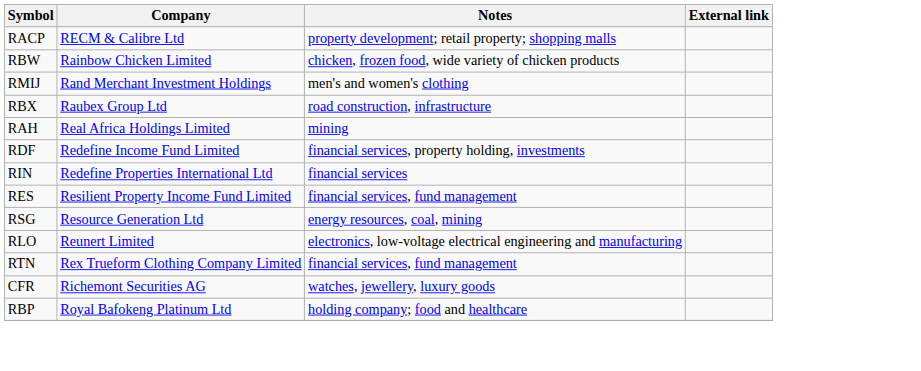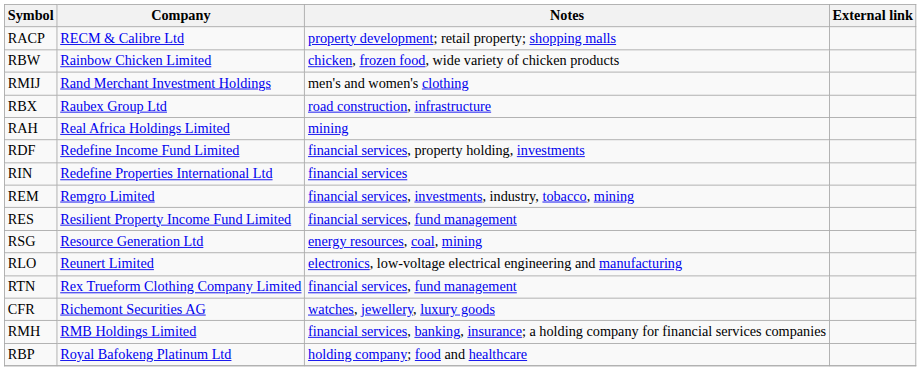+ row: REM | Remgro Limited | financial services, investments, industry, tobacco, mining
+ row: RMH | RMB Holdings Limited | financial services, banking, insurance; a holding company for financial services companies
